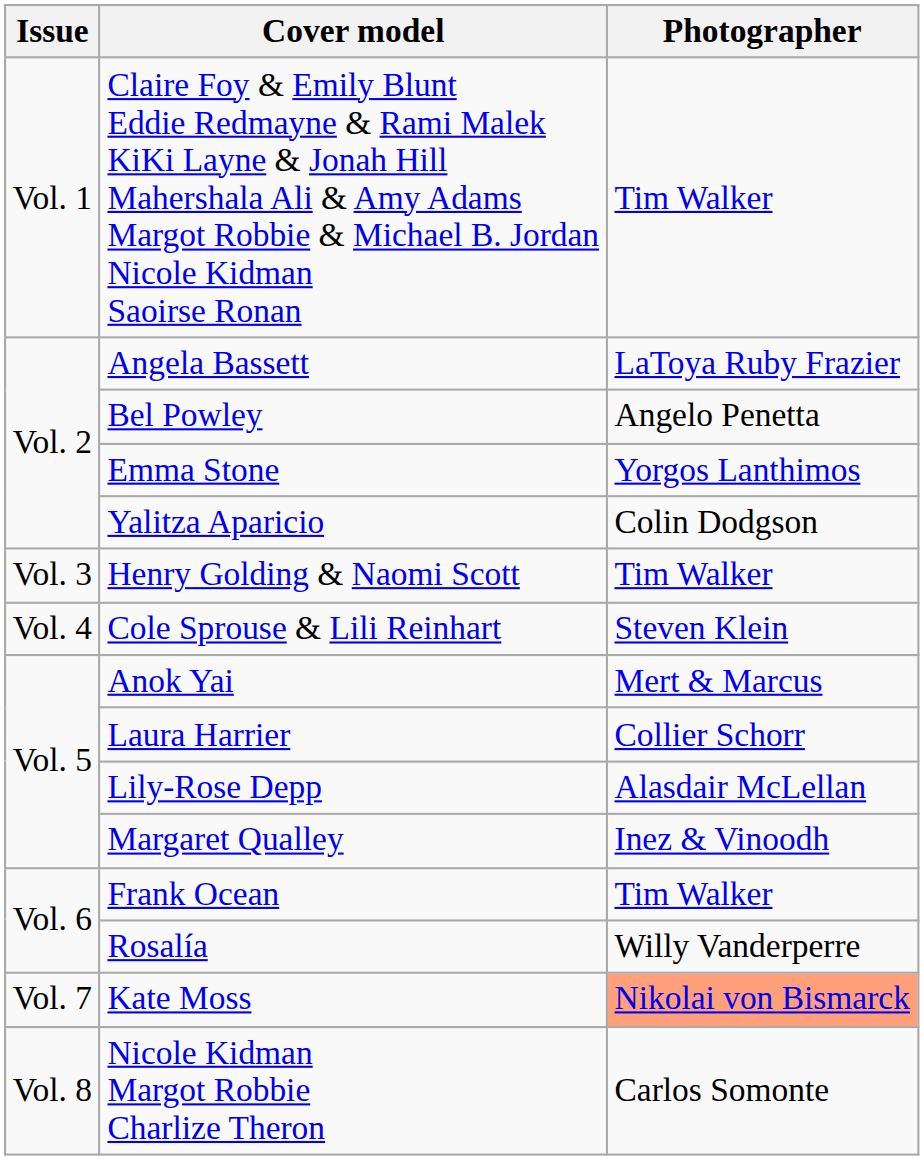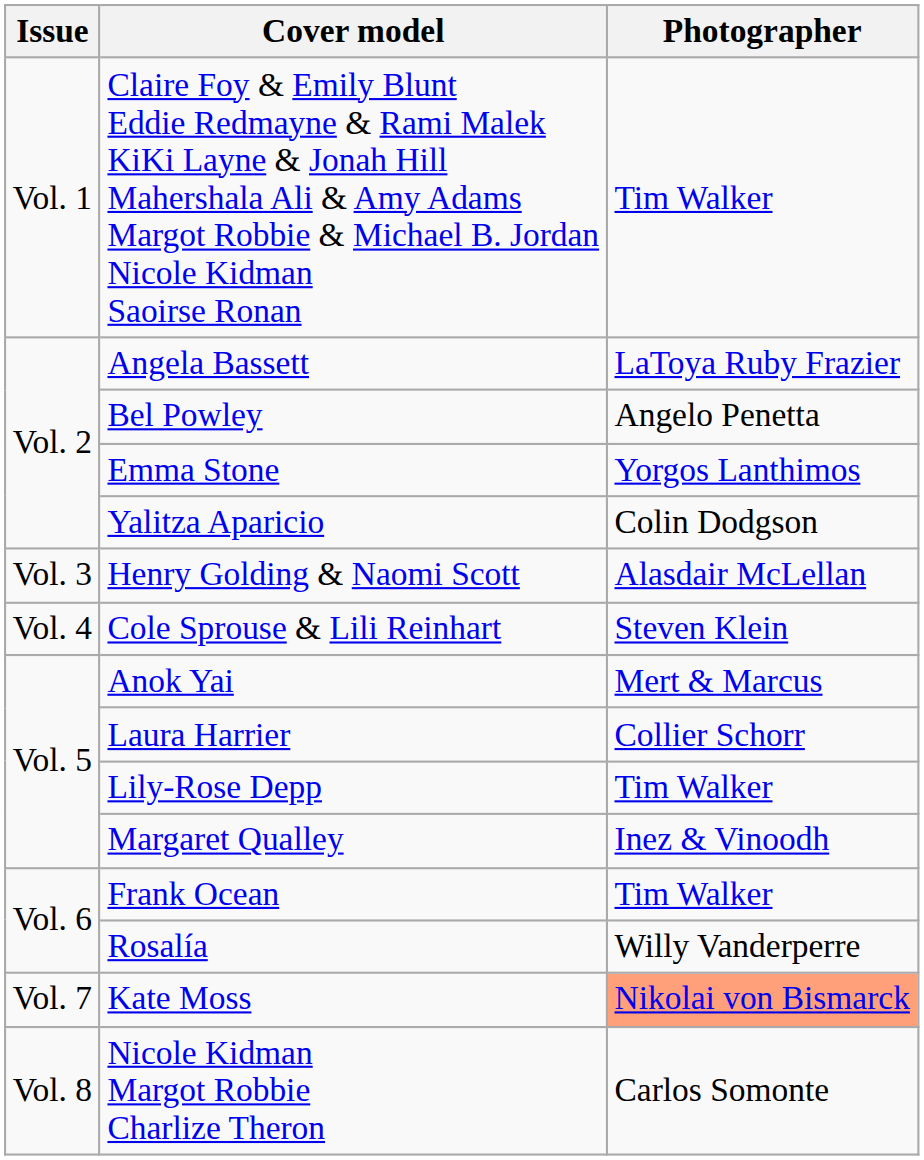Henry Golding & Naomi Scott | Photographer: Tim Walker -> Alasdair McLellan
Lily-Rose Depp | Photographer: Alasdair McLellan -> Tim Walker
